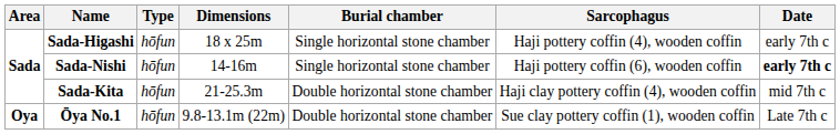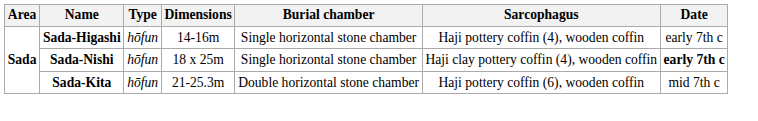Sada-Higashi | Dimensions: 18 x 25m -> 14-16m
Sada-Nishi | Dimensions: 14-16m -> 18 x 25m
Sada-Nishi | Sarcophagus: Haji pottery coffin (6), wooden coffin -> Haji clay pottery coffin (4), wooden coffin
Sada-Kita | Sarcophagus: Haji clay pottery coffin (4), wooden coffin -> Haji pottery coffin (6), wooden coffin
- row: Oya | Ōya No.1 | hōfun | 9.8-13.1m (22m) | Double horizontal stone chamber | Sue clay pottery coffin (1), wooden coffin | Late 7th c
